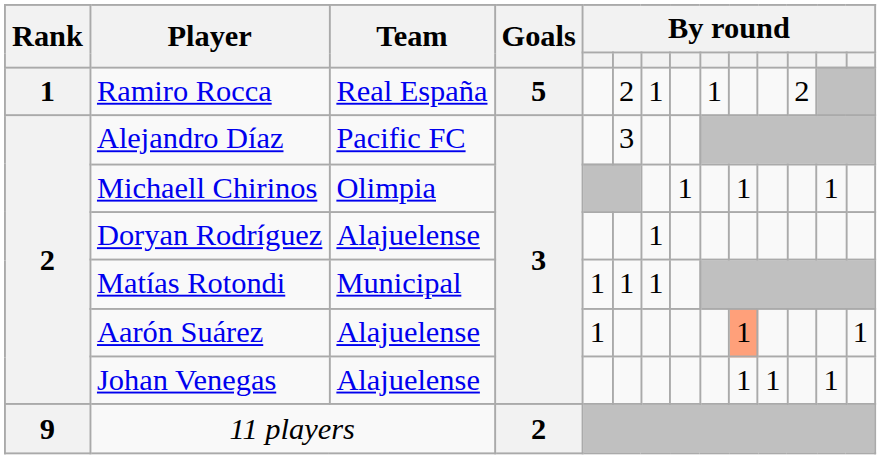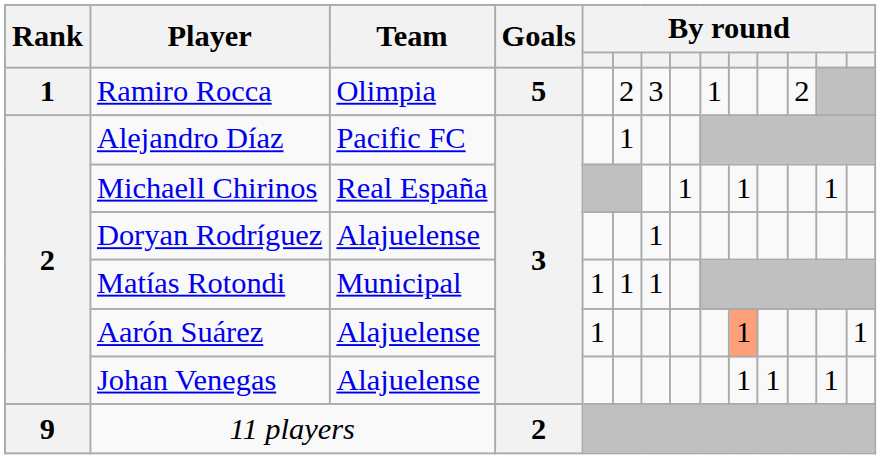Ramiro Rocca | Team: Real España -> Olimpia
Ramiro Rocca | column 7: 1 -> 3
Alejandro Díaz | column 6: 3 -> 1
Michaell Chirinos | Team: Olimpia -> Real España
